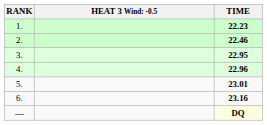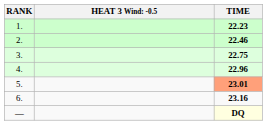3. | TIME: 22.95 -> 22.75
5. | TIME: no background -> lightsalmon background
